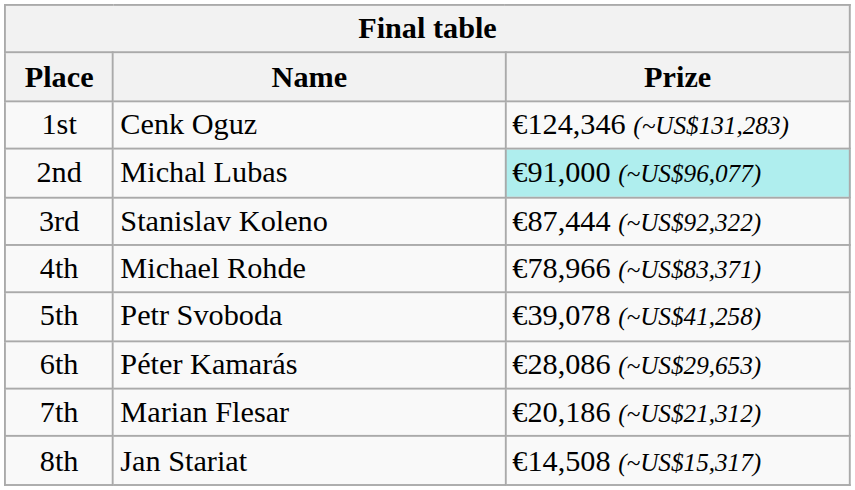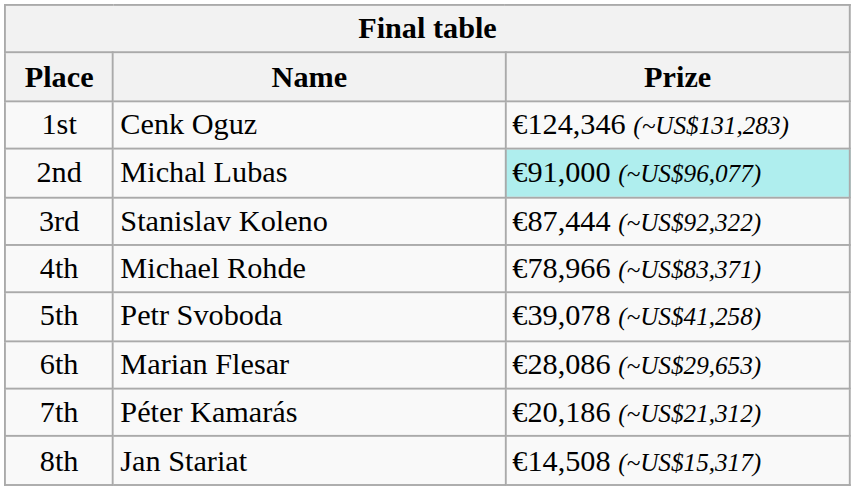6th | Name: Péter Kamarás -> Marian Flesar
7th | Name: Marian Flesar -> Péter Kamarás
